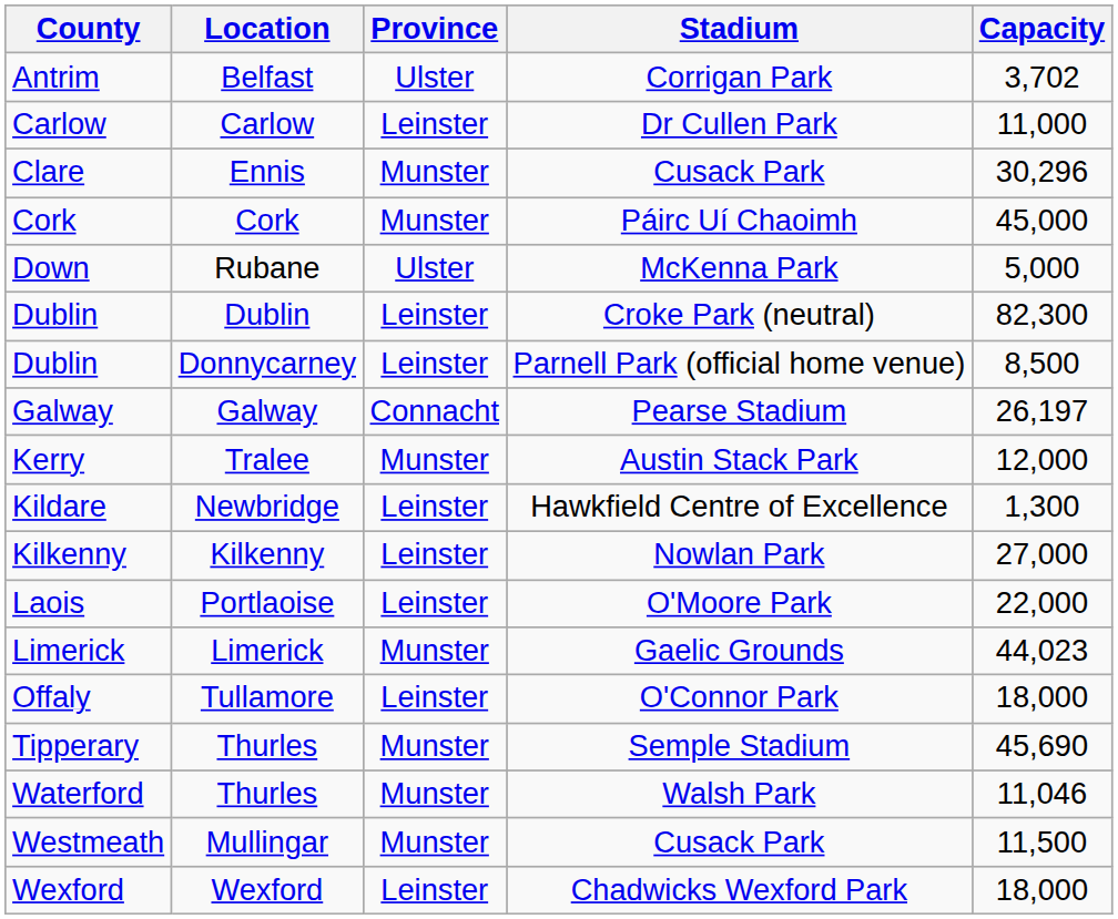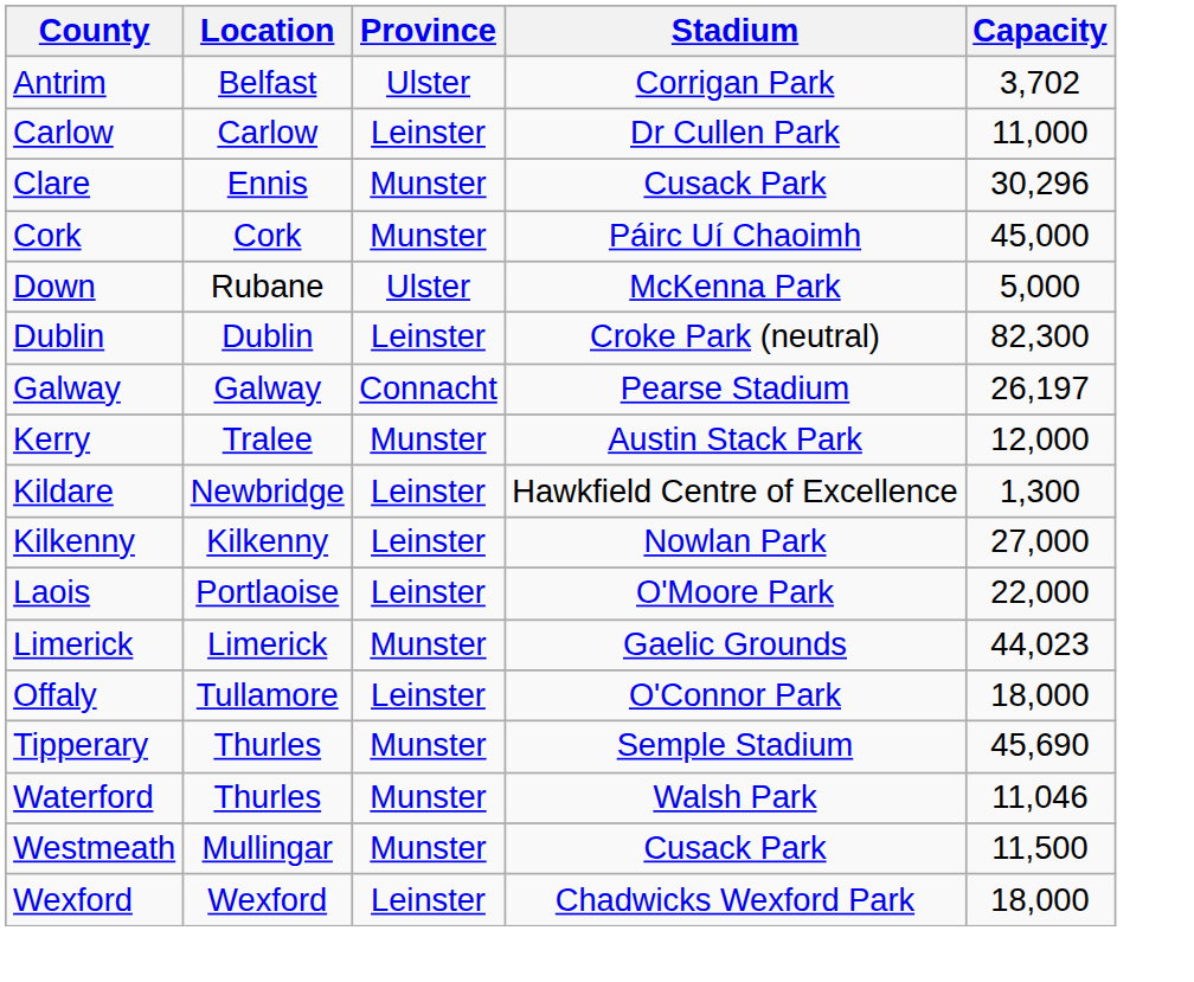- row: Dublin | Donnycarney | Leinster | Parnell Park (official home venue) | 8,500
